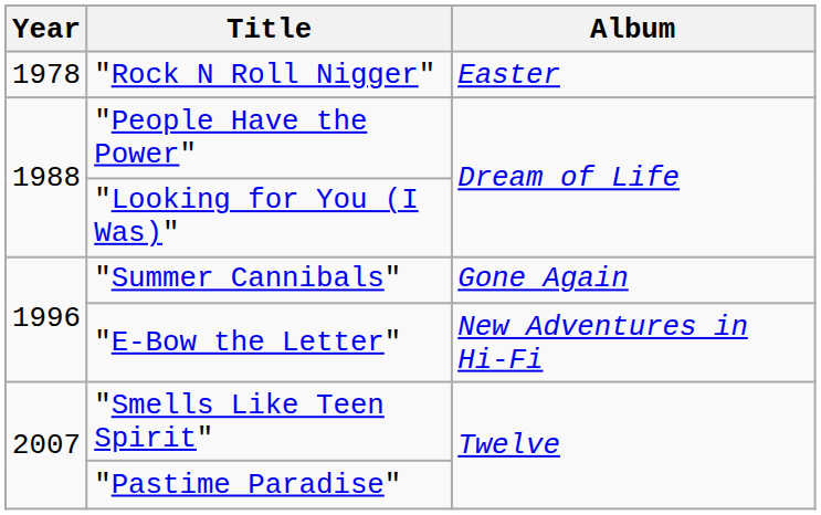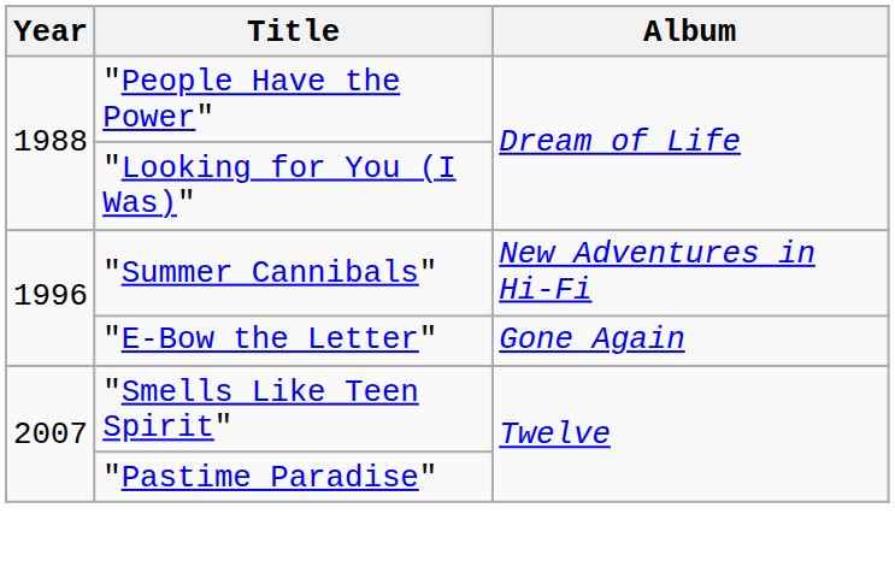- row: 1978 | "Rock N Roll Nigger" | Easter
"Summer Cannibals" | Album: Gone Again -> New Adventures in Hi-Fi
"E-Bow the Letter" | Album: New Adventures in Hi-Fi -> Gone Again
